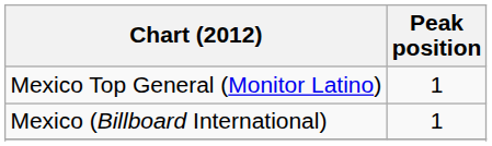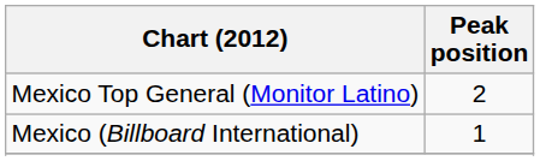Mexico Top General (Monitor Latino) | Peak position: 1 -> 2
